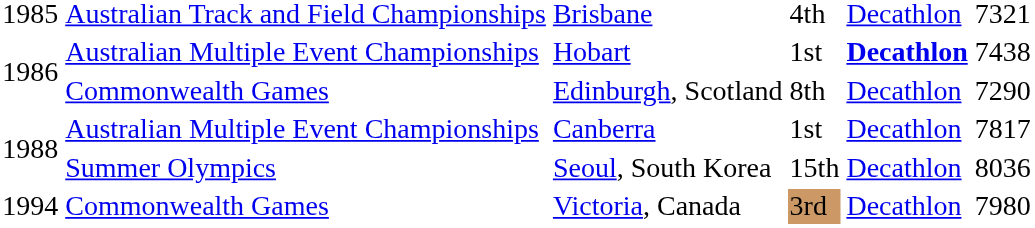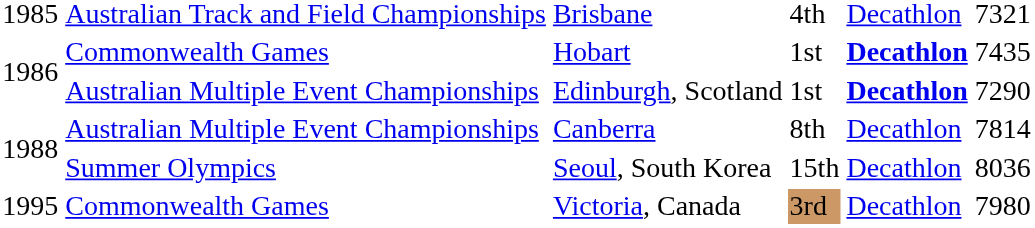Hobart | column 2: Australian Multiple Event Championships -> Commonwealth Games
Hobart | column 6: 7438 -> 7435
Edinburgh, Scotland | column 2: Commonwealth Games -> Australian Multiple Event Championships
Edinburgh, Scotland | column 4: 8th -> 1st
Edinburgh, Scotland | column 5: normal -> bold
Canberra | column 4: 1st -> 8th
Canberra | column 6: 7817 -> 7814
Victoria, Canada | column 1: 1994 -> 1995
